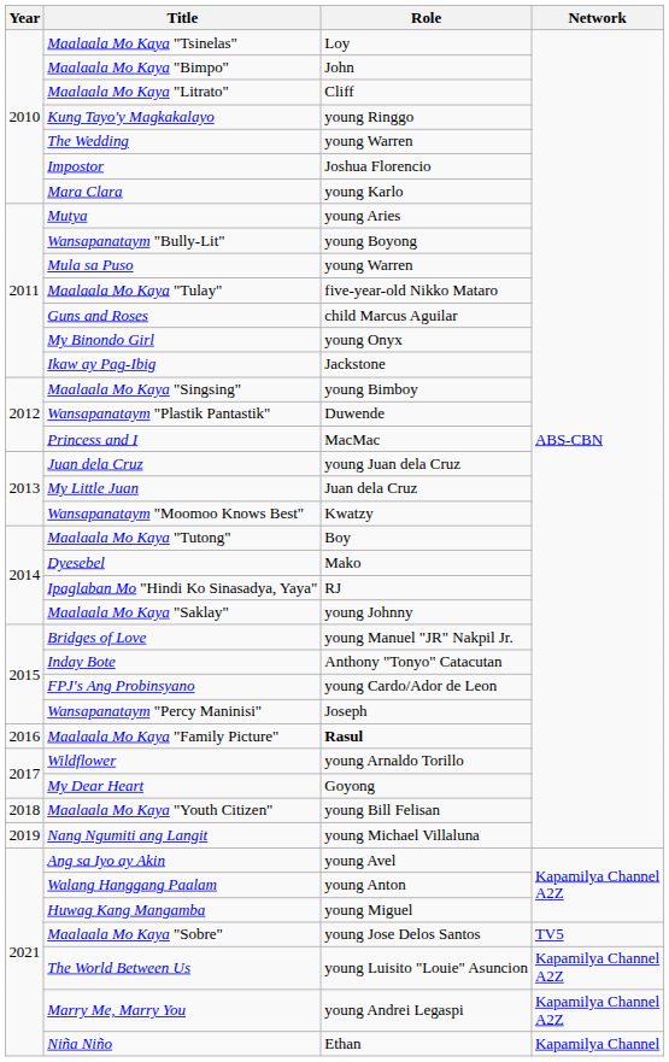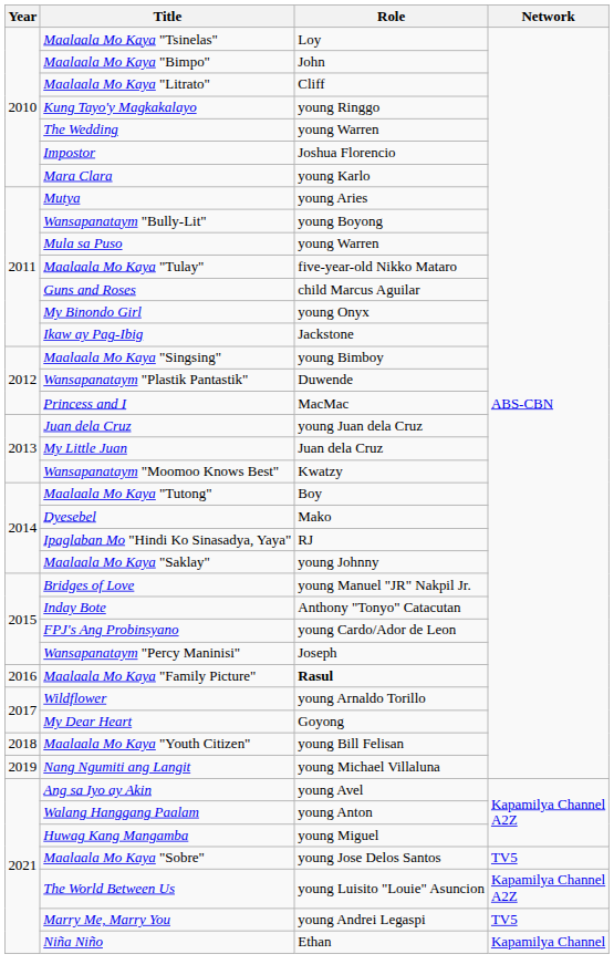Marry Me, Marry You | Network: Kapamilya Channel A2Z -> TV5
